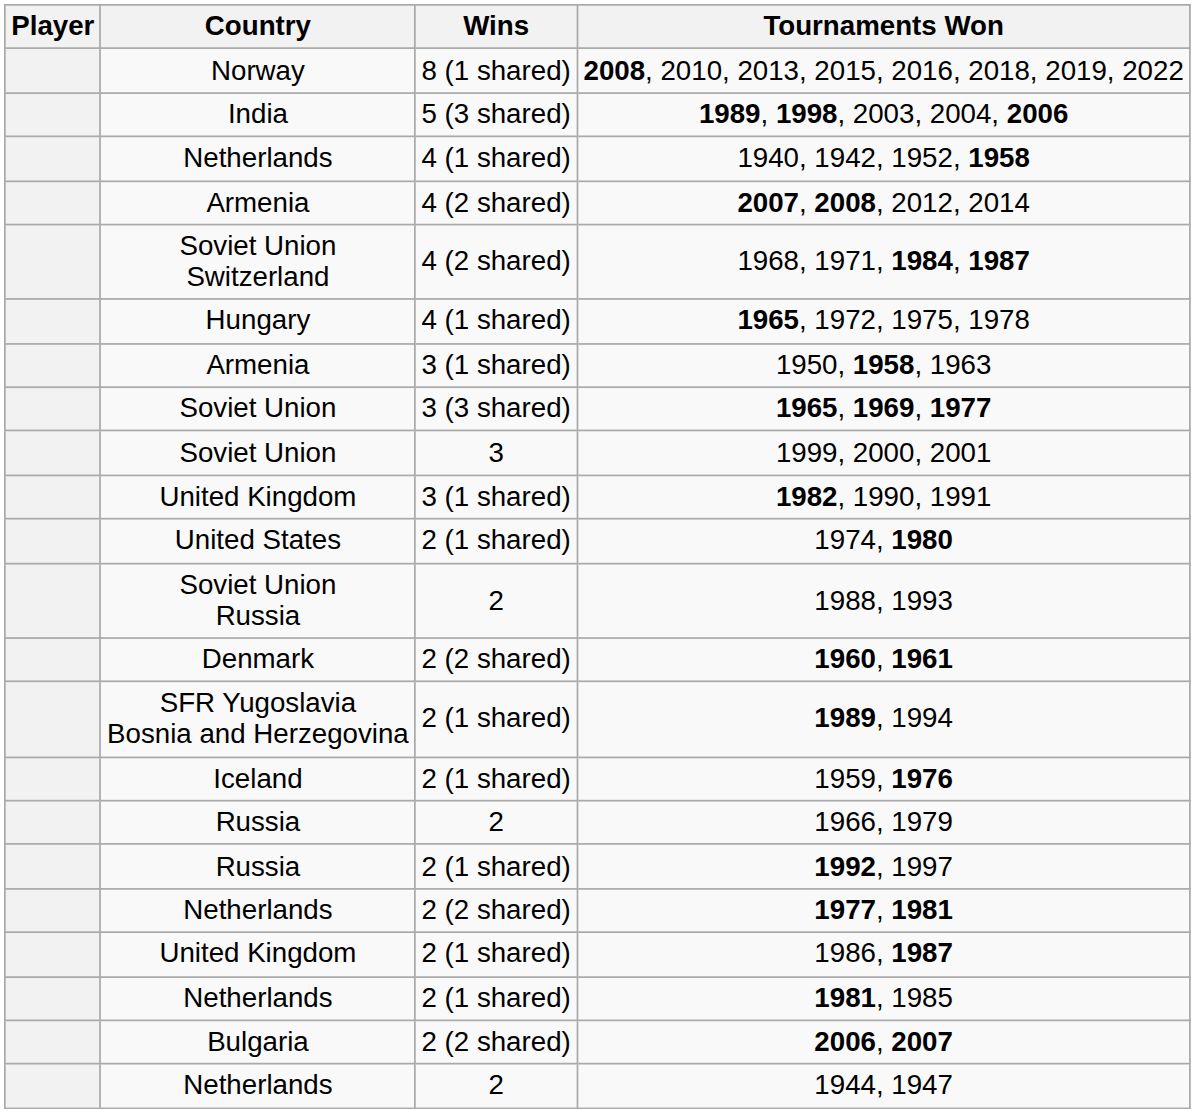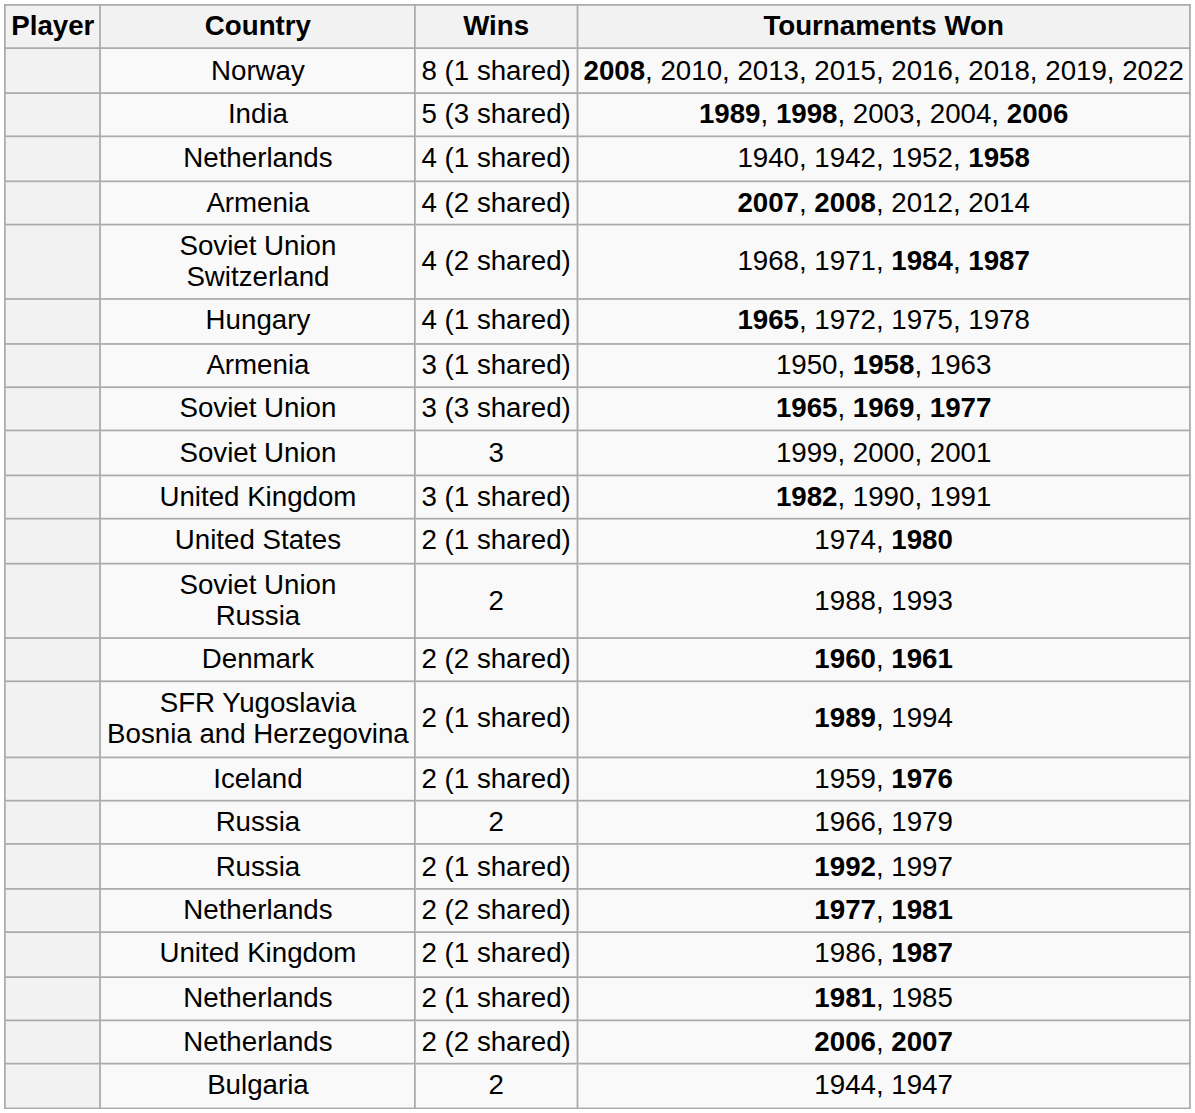2006, 2007 | Country: Bulgaria -> Netherlands
1944, 1947 | Country: Netherlands -> Bulgaria
